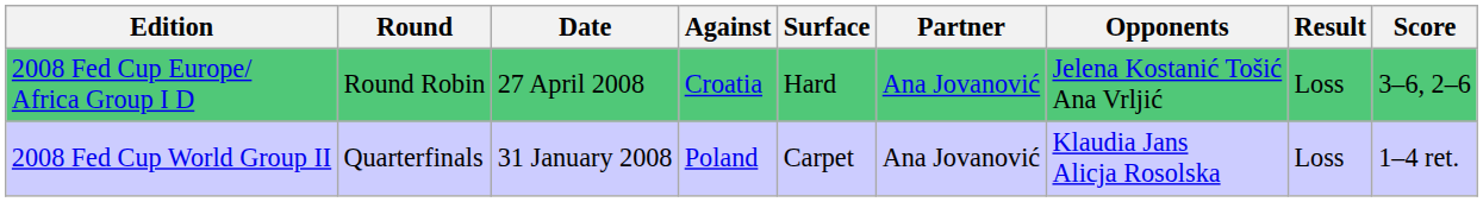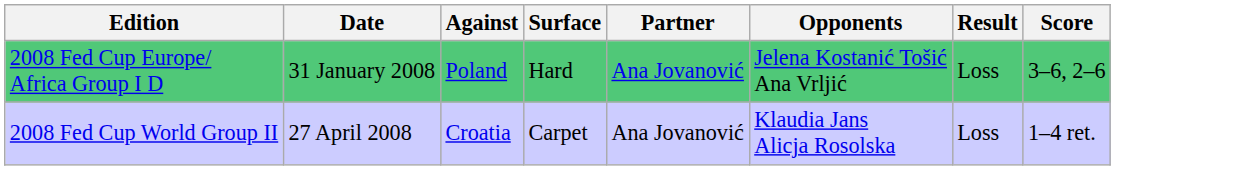- column: Round | Round Robin | Quarterfinals
2008 Fed Cup Europe/ Africa Group I D | Date: 27 April 2008 -> 31 January 2008
2008 Fed Cup Europe/ Africa Group I D | Against: Croatia -> Poland
2008 Fed Cup World Group II | Date: 31 January 2008 -> 27 April 2008
2008 Fed Cup World Group II | Against: Poland -> Croatia
